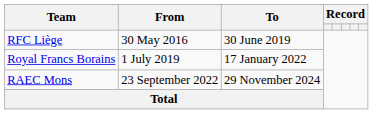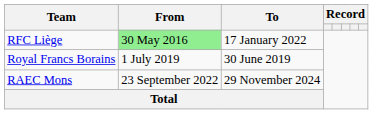RFC Liège | From: no background -> lightgreen background
RFC Liège | To: 30 June 2019 -> 17 January 2022
Royal Francs Borains | To: 17 January 2022 -> 30 June 2019
